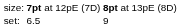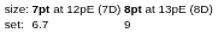set: | column 2: 6.5 -> 6.7
